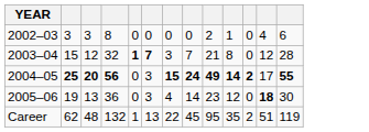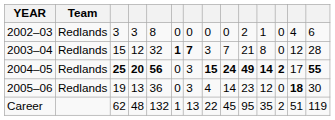+ column: Team | Redlands | Redlands | Redlands | Redlands
